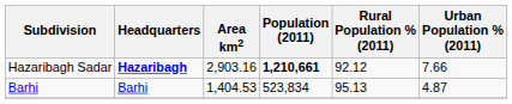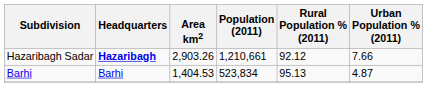Hazaribagh Sadar | Area km2: 2,903.16 -> 2,903.26
Hazaribagh Sadar | Population (2011): bold -> normal
